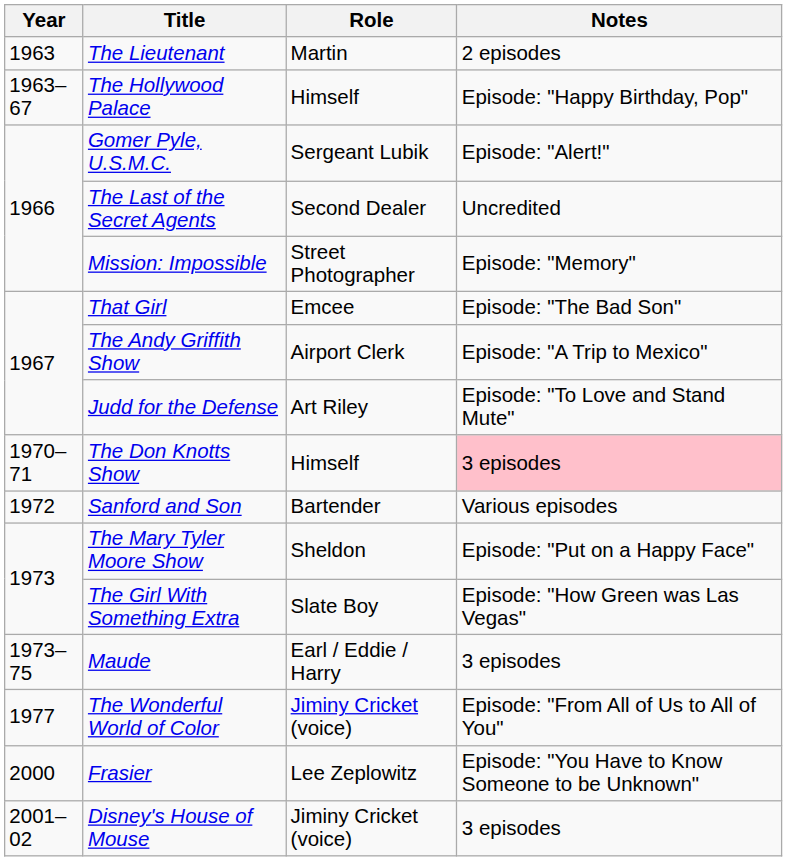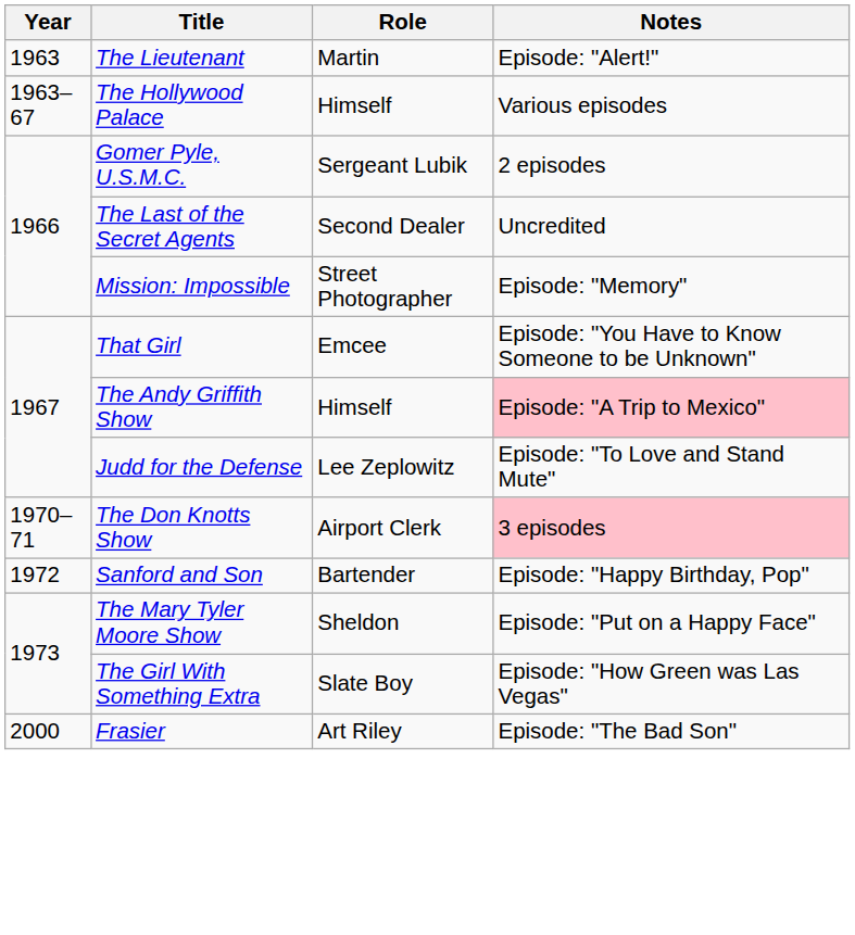The Lieutenant | Notes: 2 episodes -> Episode: "Alert!"
The Hollywood Palace | Notes: Episode: "Happy Birthday, Pop" -> Various episodes
Gomer Pyle, U.S.M.C. | Notes: Episode: "Alert!" -> 2 episodes
That Girl | Notes: Episode: "The Bad Son" -> Episode: "You Have to Know Someone to be Unknown"
The Andy Griffith Show | Role: Airport Clerk -> Himself
The Andy Griffith Show | Notes: no background -> pink background
Judd for the Defense | Role: Art Riley -> Lee Zeplowitz
The Don Knotts Show | Role: Himself -> Airport Clerk
Sanford and Son | Notes: Various episodes -> Episode: "Happy Birthday, Pop"
- row: 1973–75 | Maude | Earl / Eddie / Harry | 3 episodes
- row: 1977 | The Wonderful World of Color | Jiminy Cricket (voice) | Episode: "From All of Us to All of You"
Frasier | Role: Lee Zeplowitz -> Art Riley
Frasier | Notes: Episode: "You Have to Know Someone to be Unknown" -> Episode: "The Bad Son"
- row: 2001–02 | Disney's House of Mouse | Jiminy Cricket (voice) | 3 episodes
